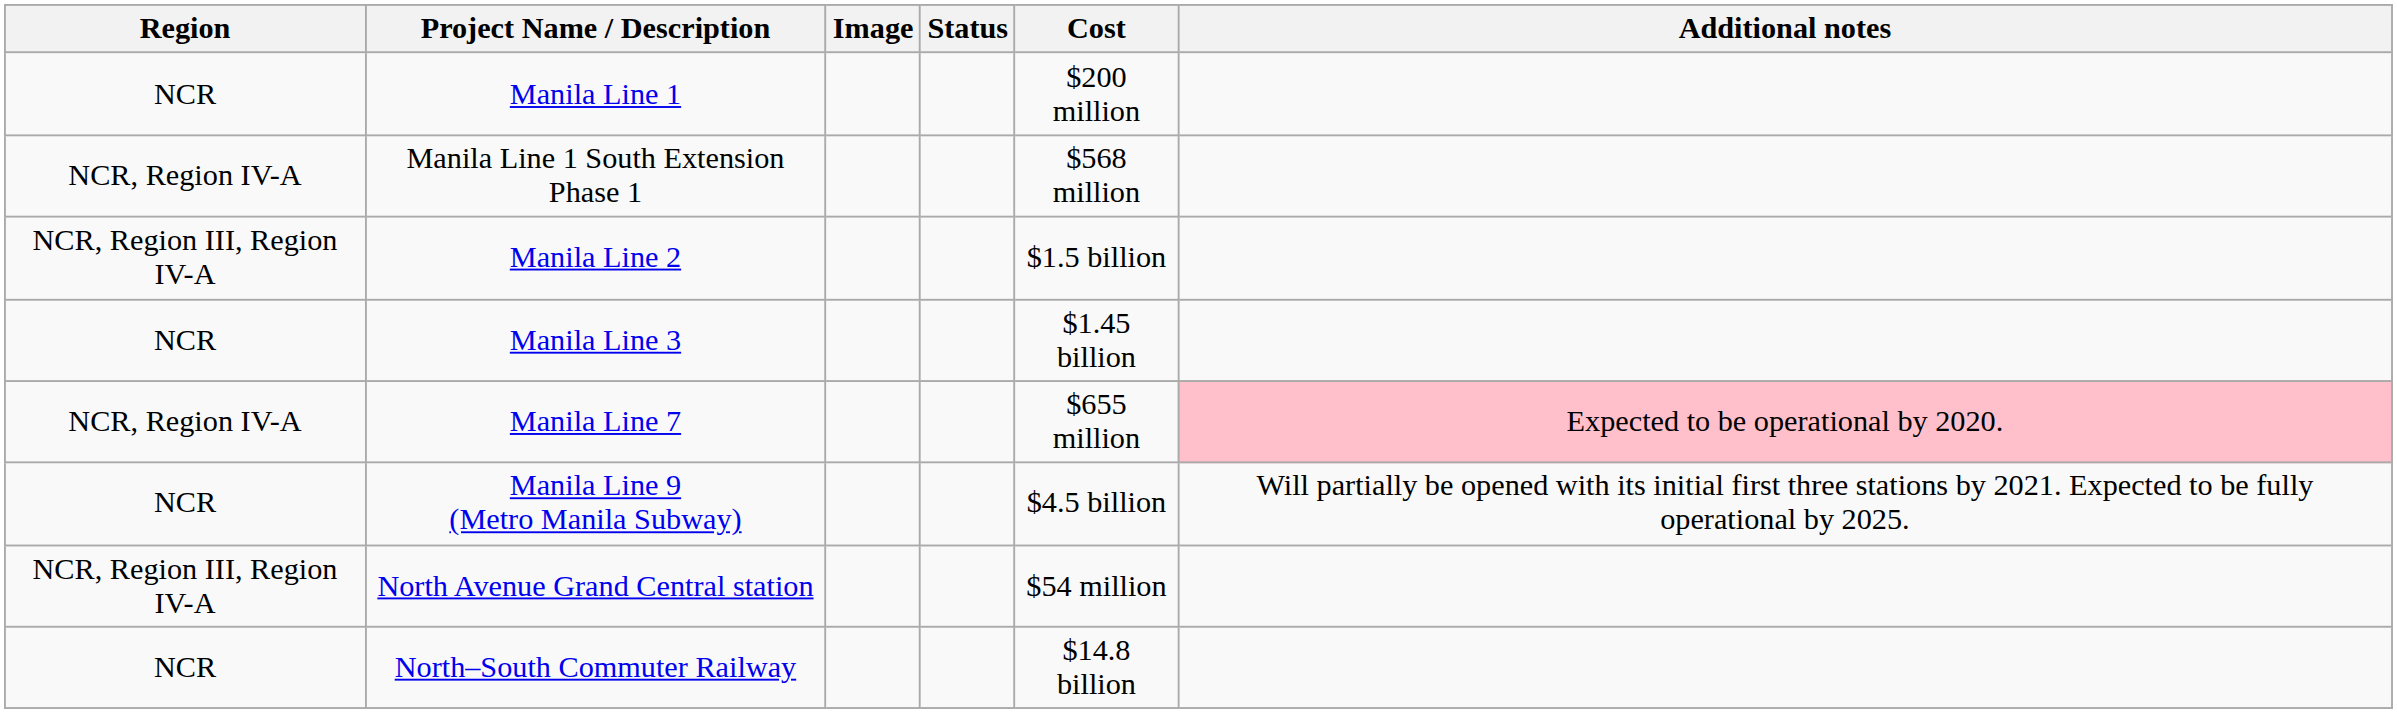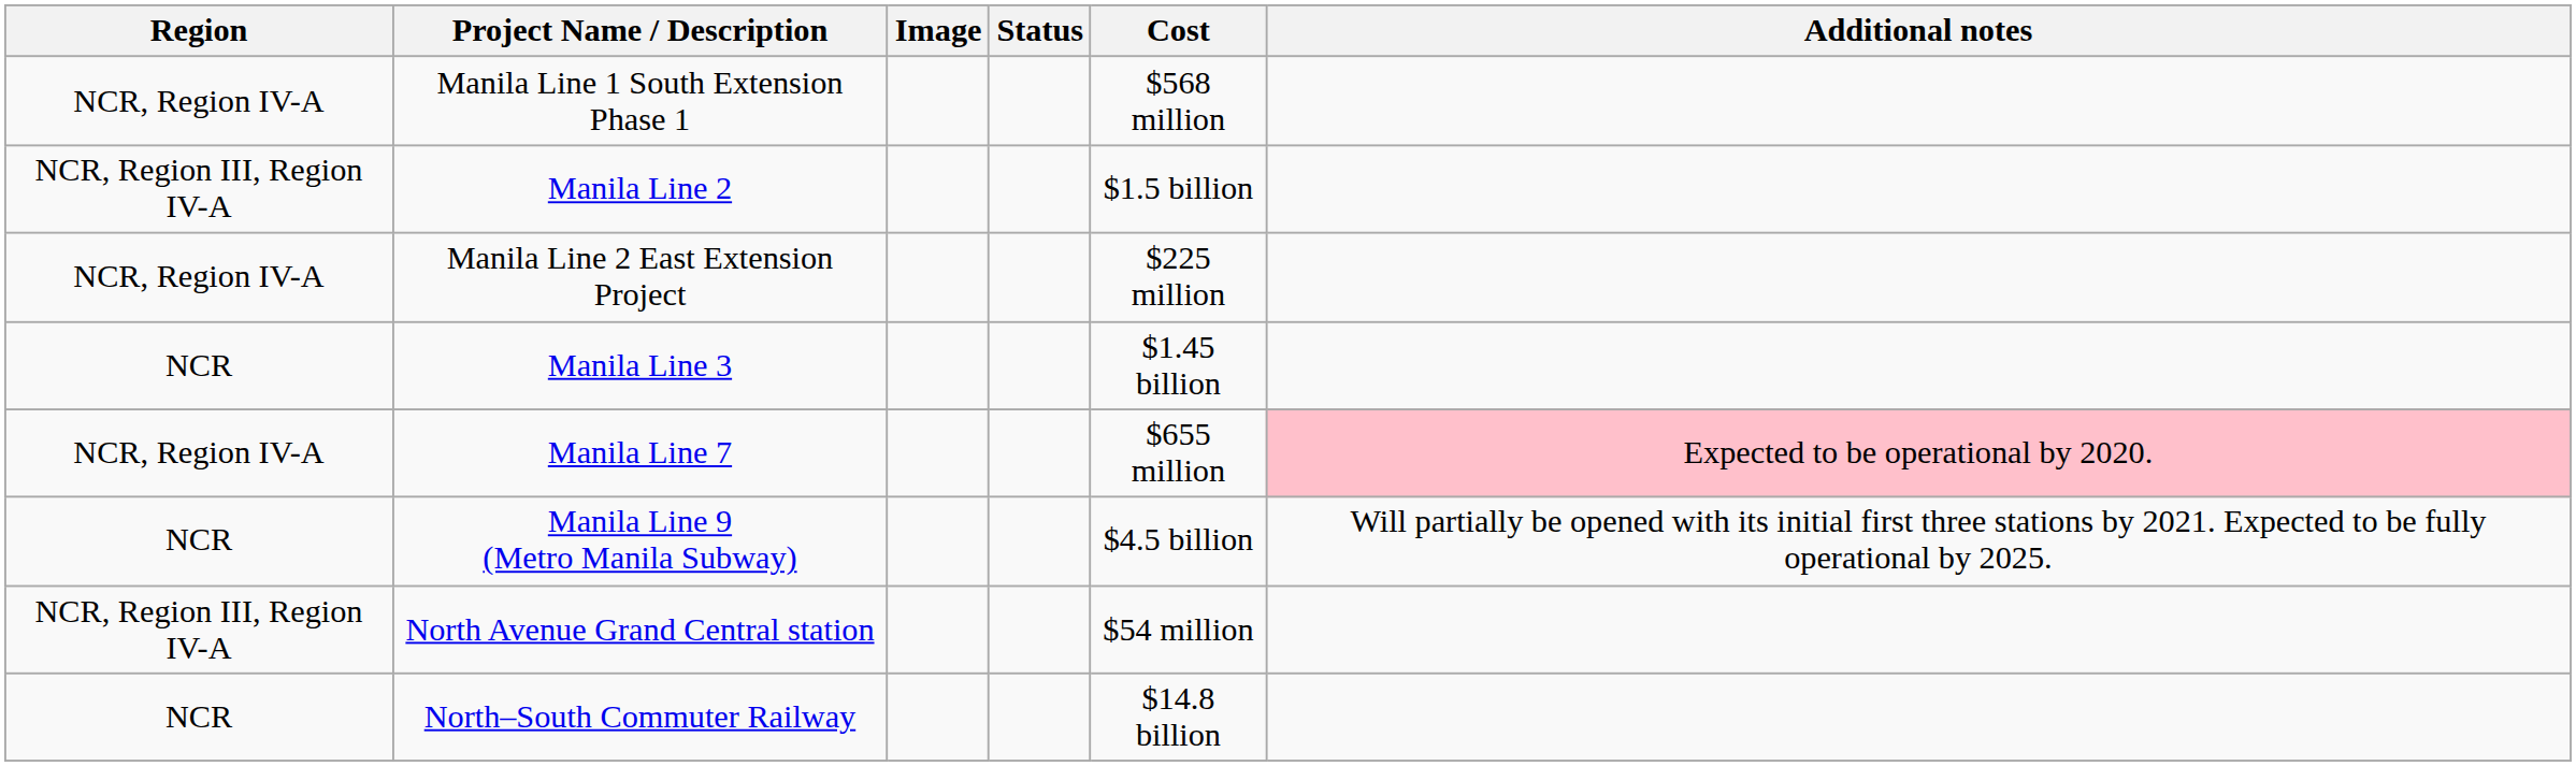- row: NCR | Manila Line 1 | $200 million
+ row: NCR, Region IV-A | Manila Line 2 East Extension Project | $225 million
